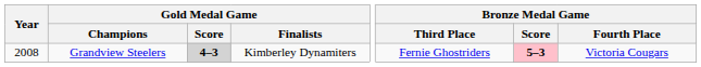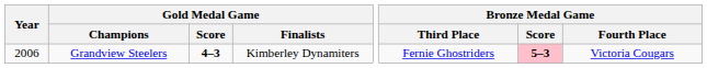Grandview Steelers | Year: 2008 -> 2006
Grandview Steelers | Gold Medal Game / Score: lightgrey background -> no background
